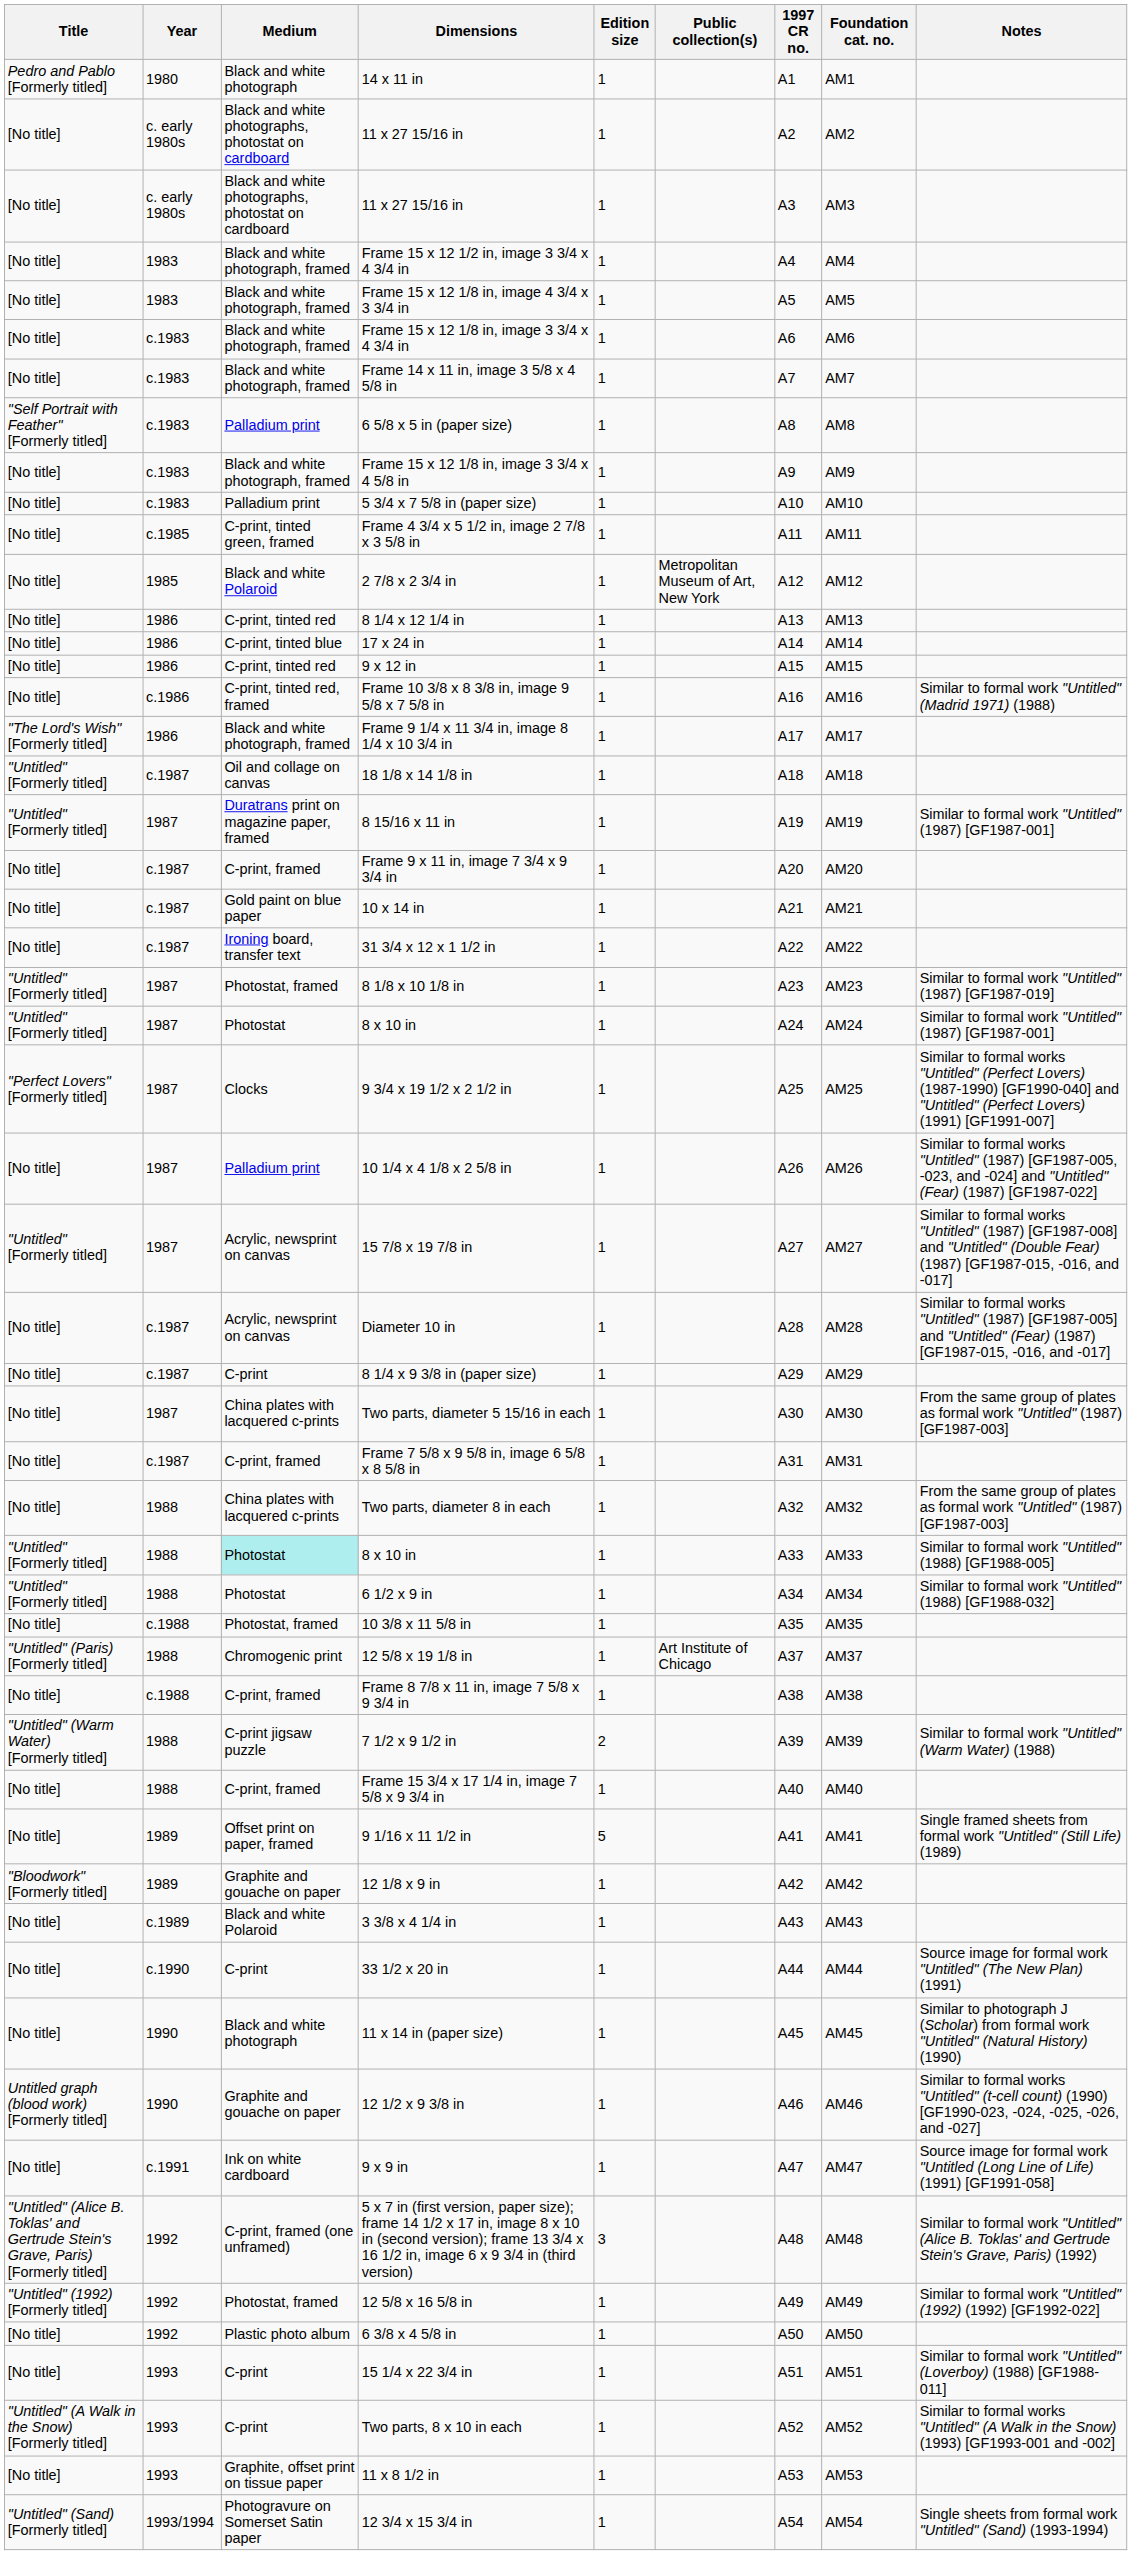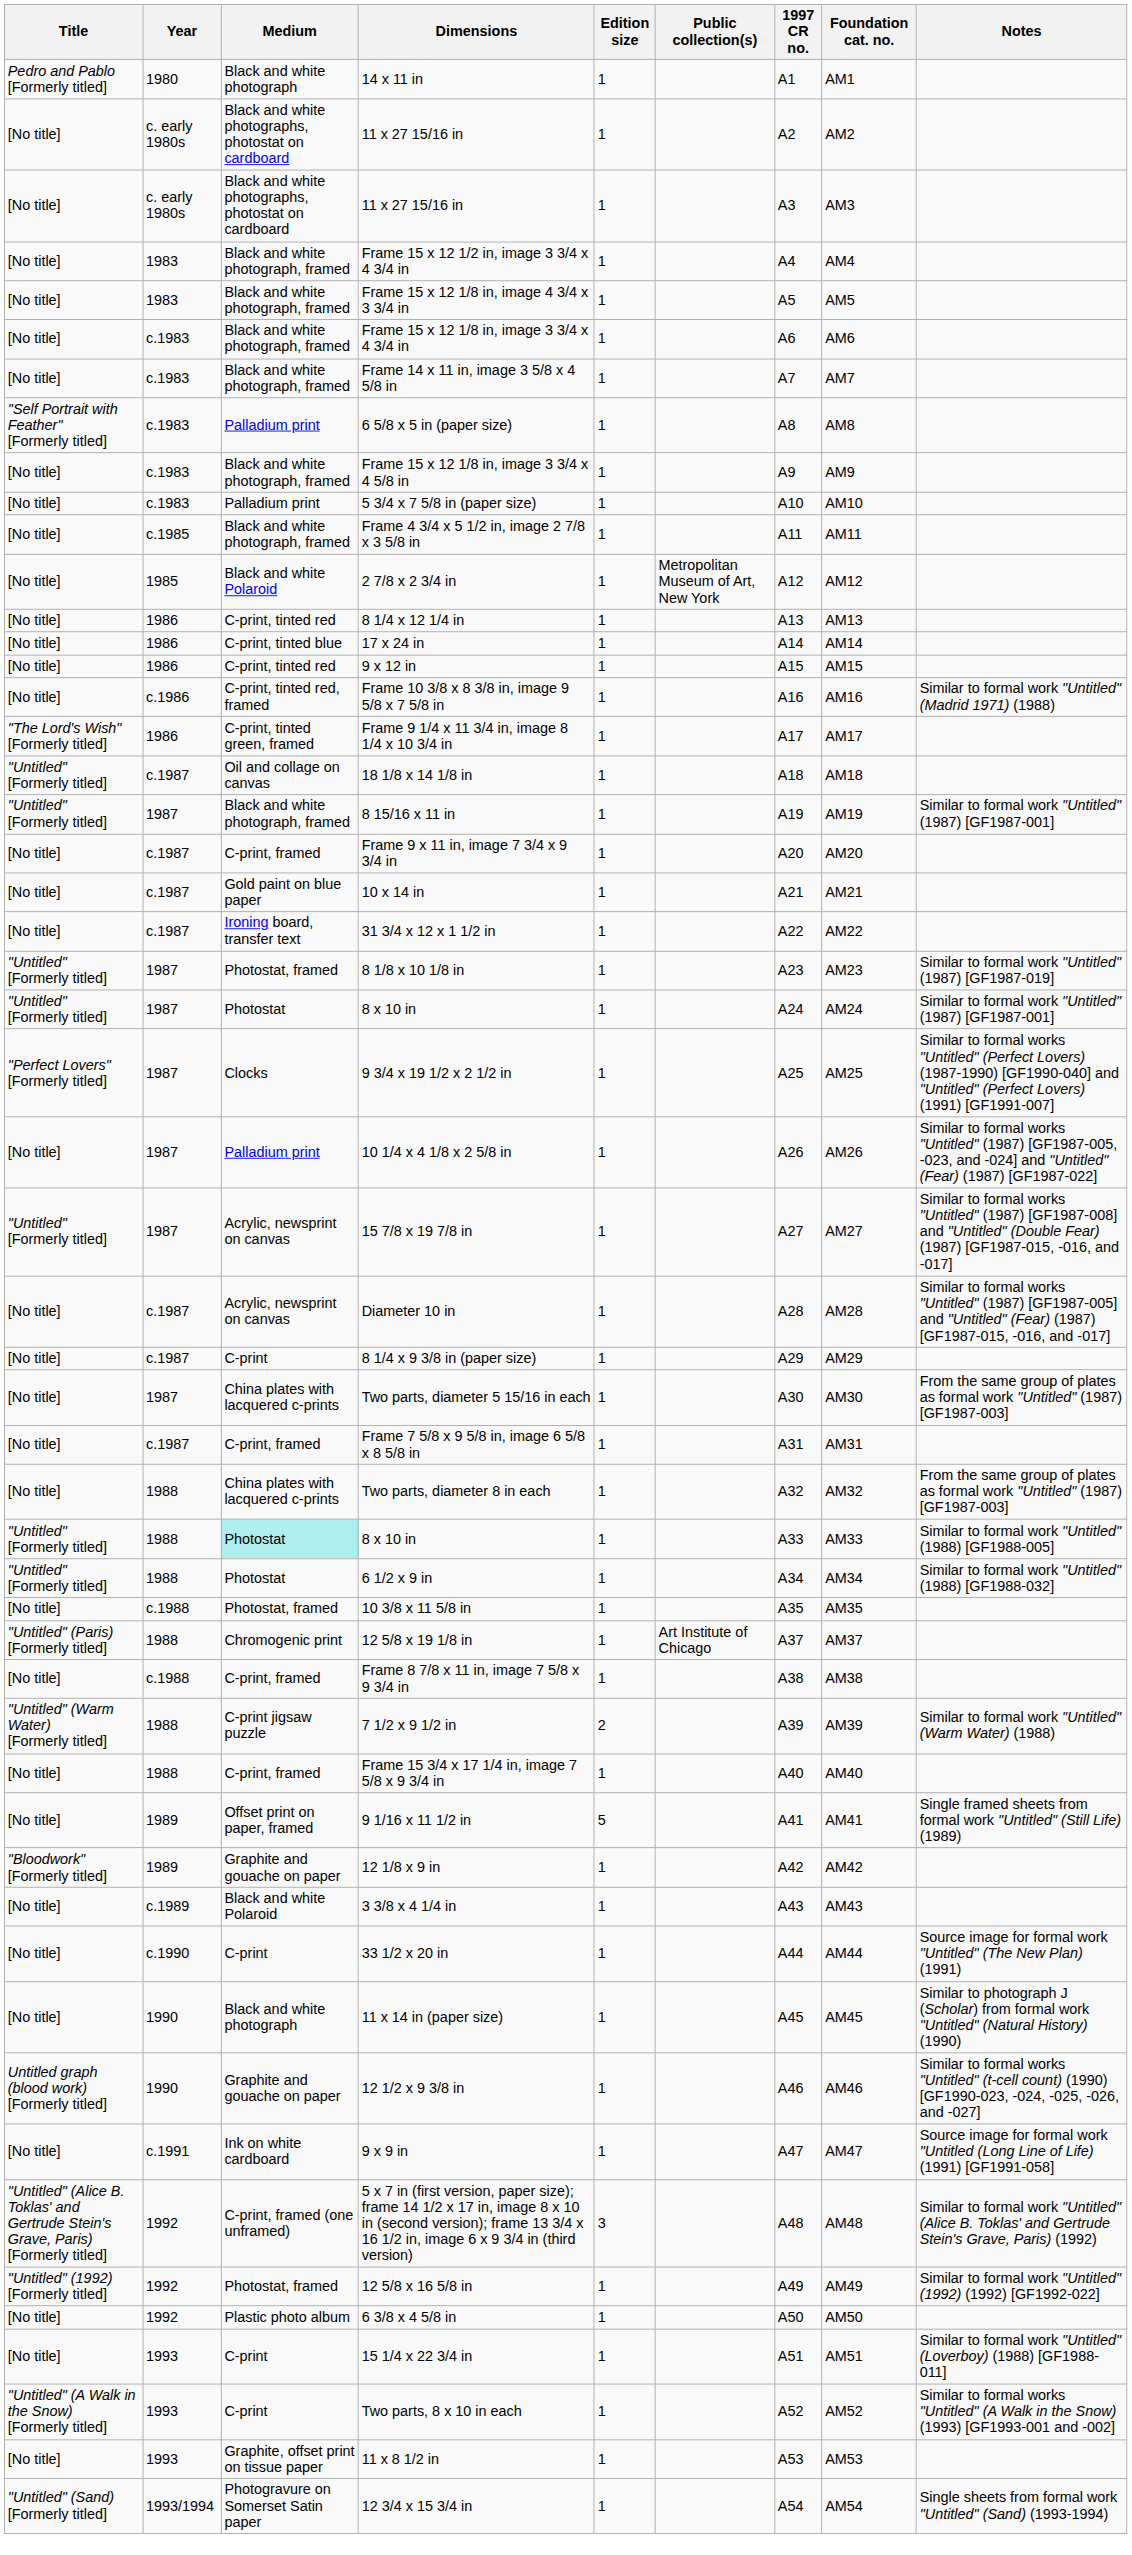Frame 4 3/4 x 5 1/2 in, image 2 7/8 x 3 5/8 in | Medium: C-print, tinted green, framed -> Black and white photograph, framed
Frame 9 1/4 x 11 3/4 in, image 8 1/4 x 10 3/4 in | Medium: Black and white photograph, framed -> C-print, tinted green, framed
8 15/16 x 11 in | Medium: Duratrans print on magazine paper, framed -> Black and white photograph, framed
